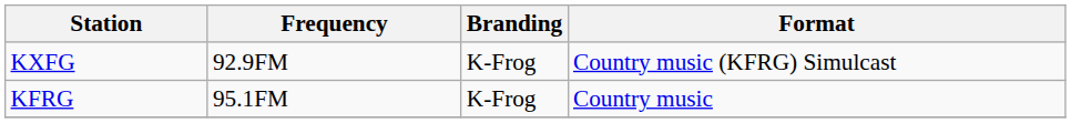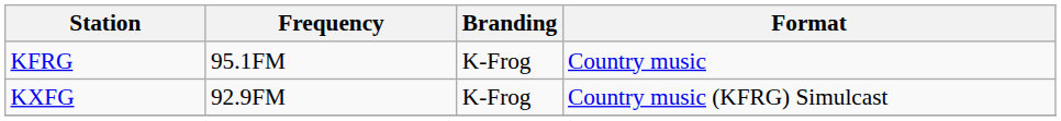rows swapped: KFRG <-> KXFG
